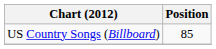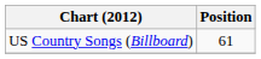US Country Songs (Billboard) | Position: 85 -> 61
